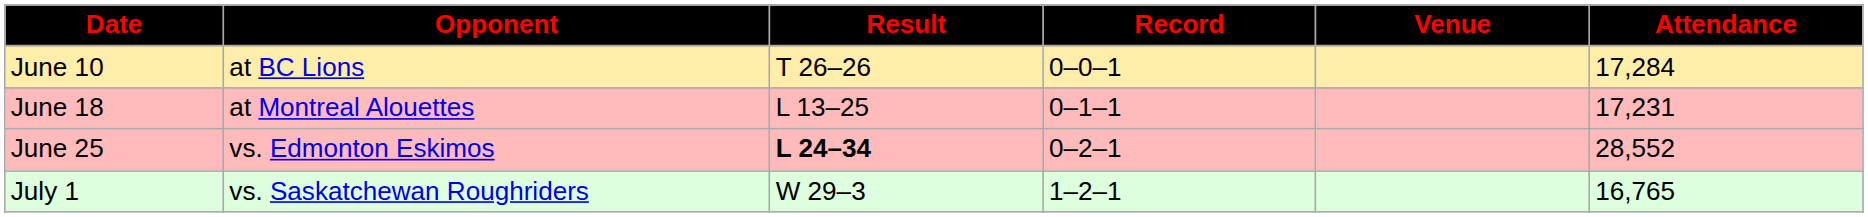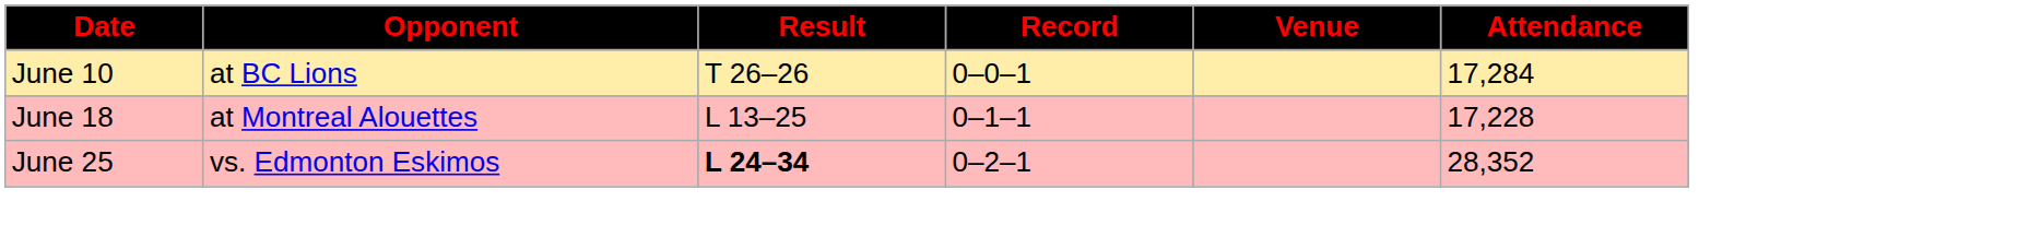June 18 | Attendance: 17,231 -> 17,228
June 25 | Attendance: 28,552 -> 28,352
- row: July 1 | vs. Saskatchewan Roughriders | W 29–3 | 1–2–1 | 16,765
